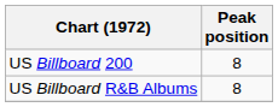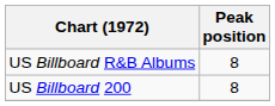rows swapped: US Billboard 200 <-> US Billboard R&B Albums
